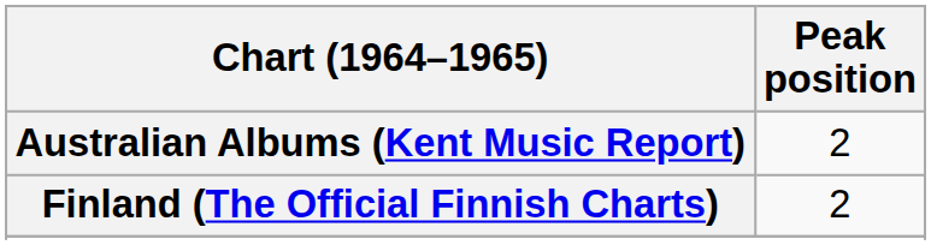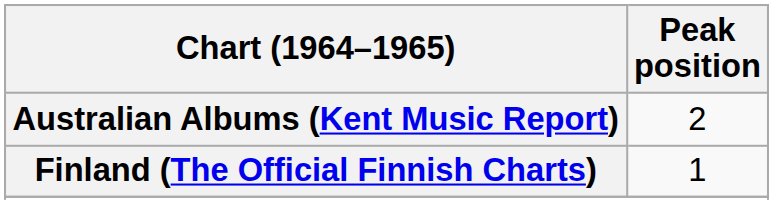Finland (The Official Finnish Charts) | Peak position: 2 -> 1
